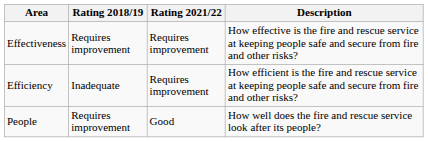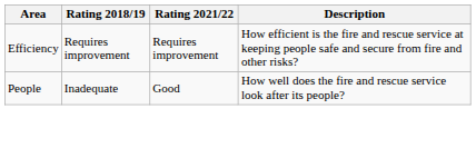- row: Effectiveness | Requires improvement | Requires improvement | How effective is the fire and rescue service at keeping people safe and secure from fire and other risks?
Efficiency | Rating 2018/19: Inadequate -> Requires improvement
People | Rating 2018/19: Requires improvement -> Inadequate
